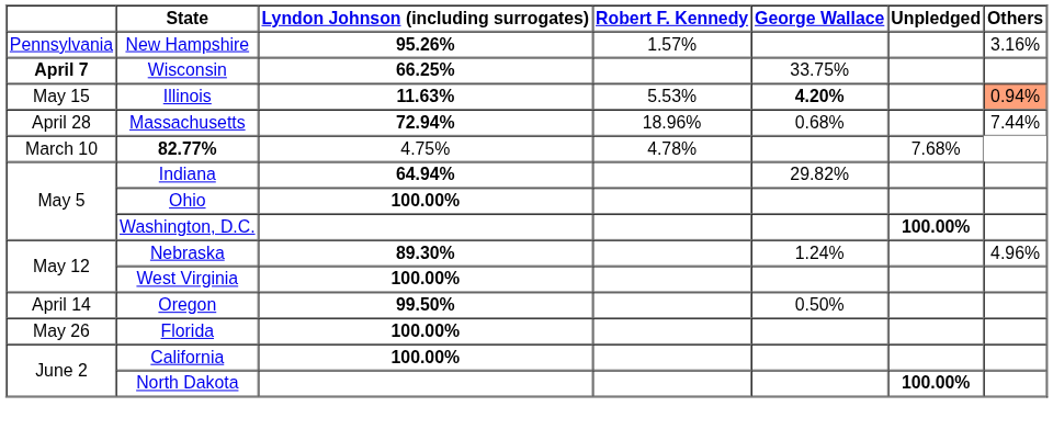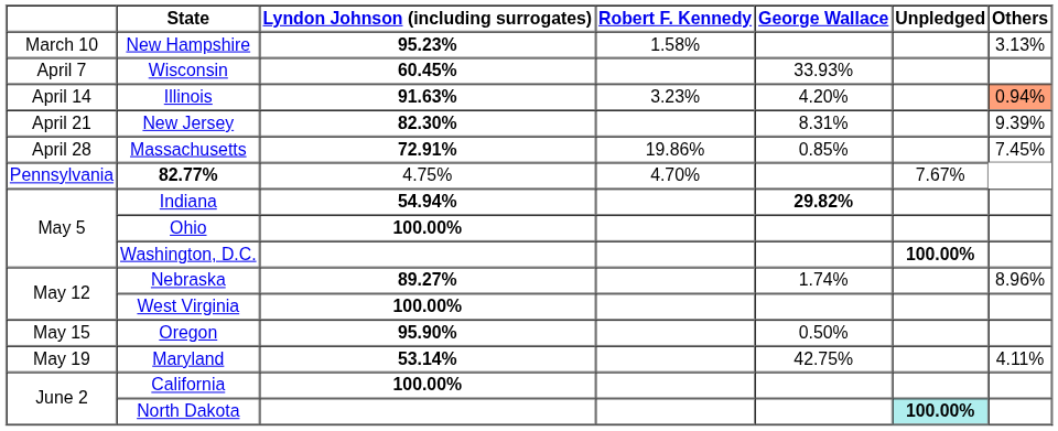New Hampshire | column 1: Pennsylvania -> March 10
New Hampshire | Lyndon Johnson (including surrogates): 95.26% -> 95.23%
New Hampshire | Robert F. Kennedy: 1.57% -> 1.58%
New Hampshire | Others: 3.16% -> 3.13%
Wisconsin | column 1: bold -> normal
Wisconsin | Lyndon Johnson (including surrogates): 66.25% -> 60.45%
Wisconsin | George Wallace: 33.75% -> 33.93%
Illinois | column 1: May 15 -> April 14
Illinois | Lyndon Johnson (including surrogates): 11.63% -> 91.63%
Illinois | Robert F. Kennedy: 5.53% -> 3.23%
Illinois | George Wallace: bold -> normal
+ row: April 21 | New Jersey | 82.30% | 8.31% | 9.39%
Massachusetts | Lyndon Johnson (including surrogates): 72.94% -> 72.91%
Massachusetts | Robert F. Kennedy: 18.96% -> 19.86%
Massachusetts | George Wallace: 0.68% -> 0.85%
Massachusetts | Others: 7.44% -> 7.45%
82.77% | column 1: March 10 -> Pennsylvania
82.77% | Robert F. Kennedy: 4.78% -> 4.70%
82.77% | Unpledged: 7.68% -> 7.67%
Indiana | Lyndon Johnson (including surrogates): 64.94% -> 54.94%
Indiana | George Wallace: normal -> bold
Nebraska | Lyndon Johnson (including surrogates): 89.30% -> 89.27%
Nebraska | George Wallace: 1.24% -> 1.74%
Nebraska | Others: 4.96% -> 8.96%
Oregon | column 1: April 14 -> May 15
Oregon | Lyndon Johnson (including surrogates): 99.50% -> 95.90%
+ row: May 19 | Maryland | 53.14% | 42.75% | 4.11%
- row: May 26 | Florida | 100.00%
North Dakota | Unpledged: no background -> paleturquoise background
